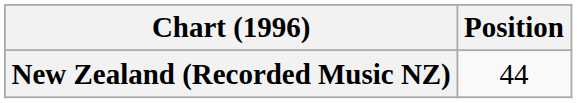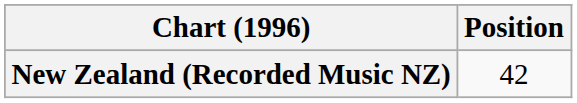New Zealand (Recorded Music NZ) | Position: 44 -> 42
